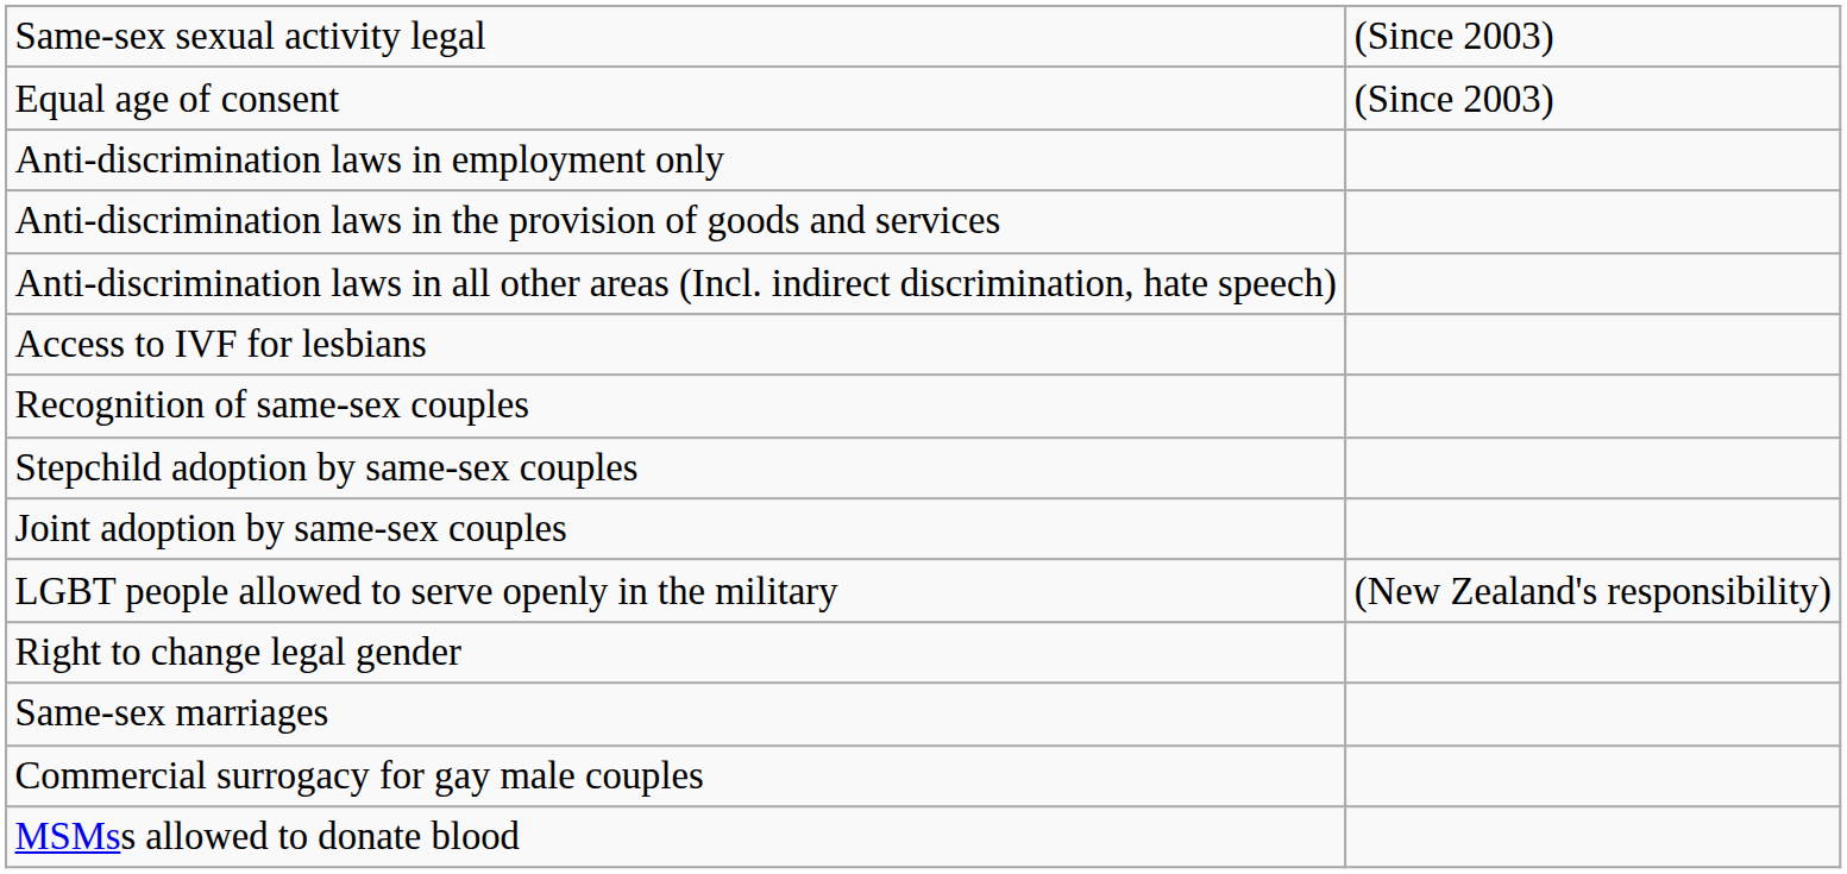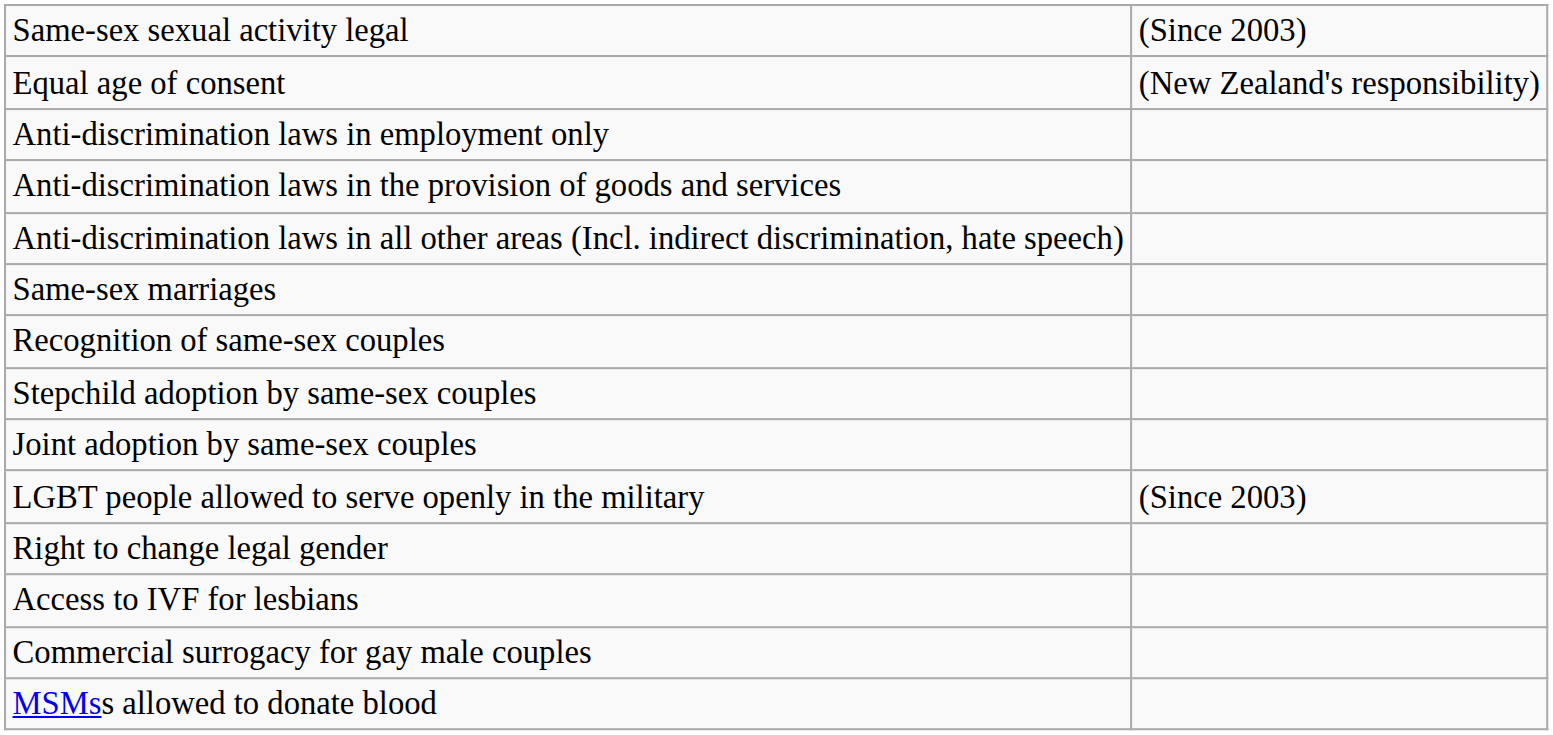Equal age of consent | column 2: (Since 2003) -> (New Zealand's responsibility)
rows swapped: Same-sex marriages <-> Access to IVF for lesbians
LGBT people allowed to serve openly in the military | column 2: (New Zealand's responsibility) -> (Since 2003)
